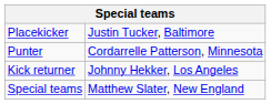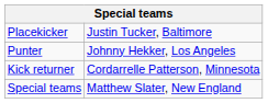Punter | column 2: Cordarrelle Patterson, Minnesota -> Johnny Hekker, Los Angeles
Kick returner | column 2: Johnny Hekker, Los Angeles -> Cordarrelle Patterson, Minnesota
